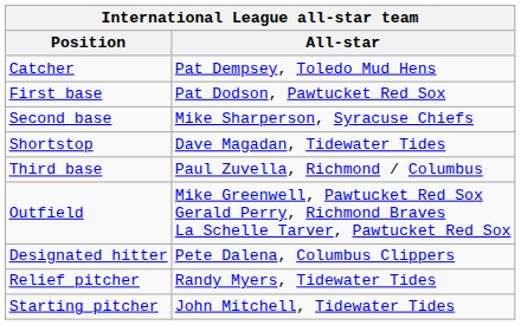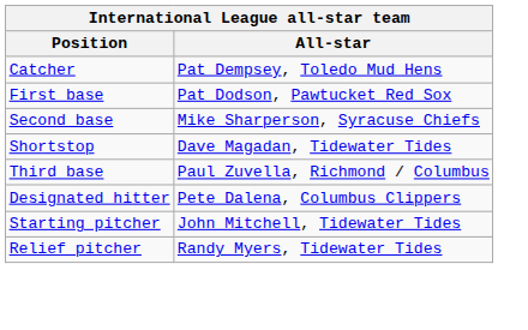- row: Outfield | Mike Greenwell, Pawtucket Red Sox Gerald Perry, Richmond Braves La Schelle Tarver, Pawtucket Red Sox
rows swapped: Starting pitcher <-> Relief pitcher
